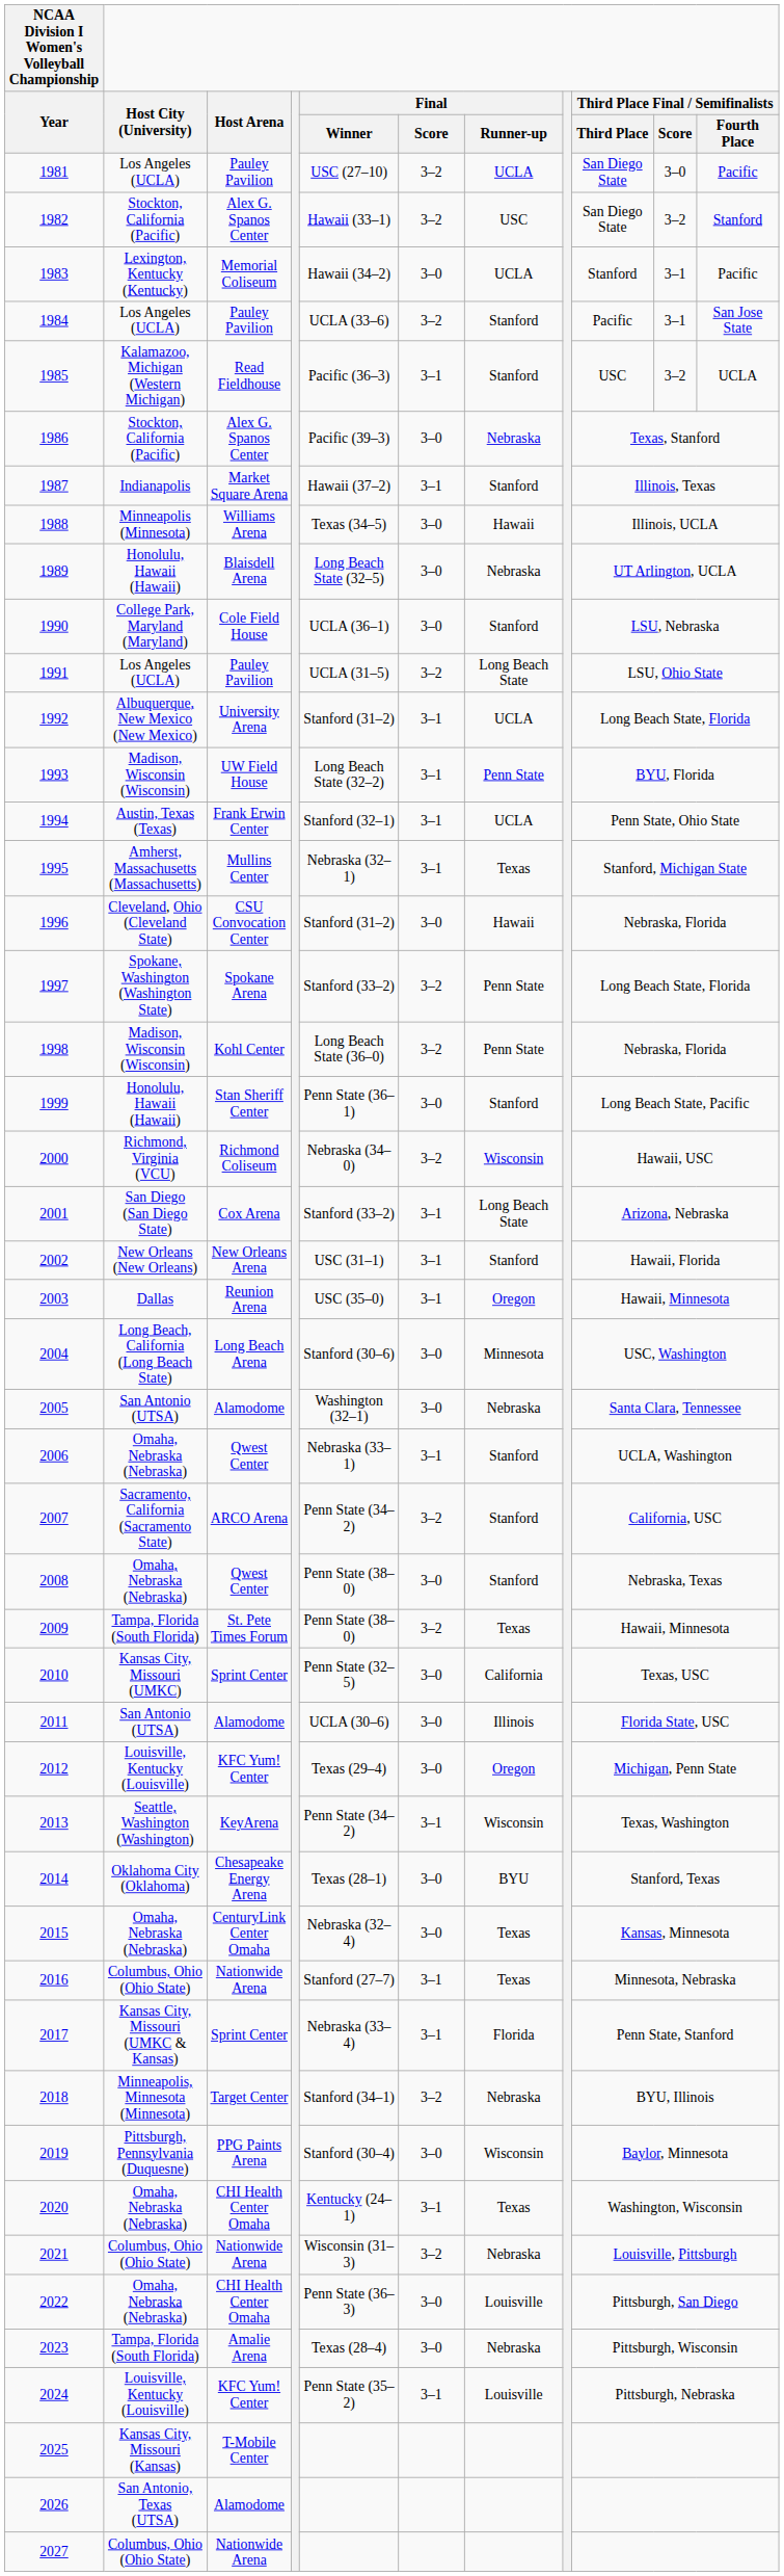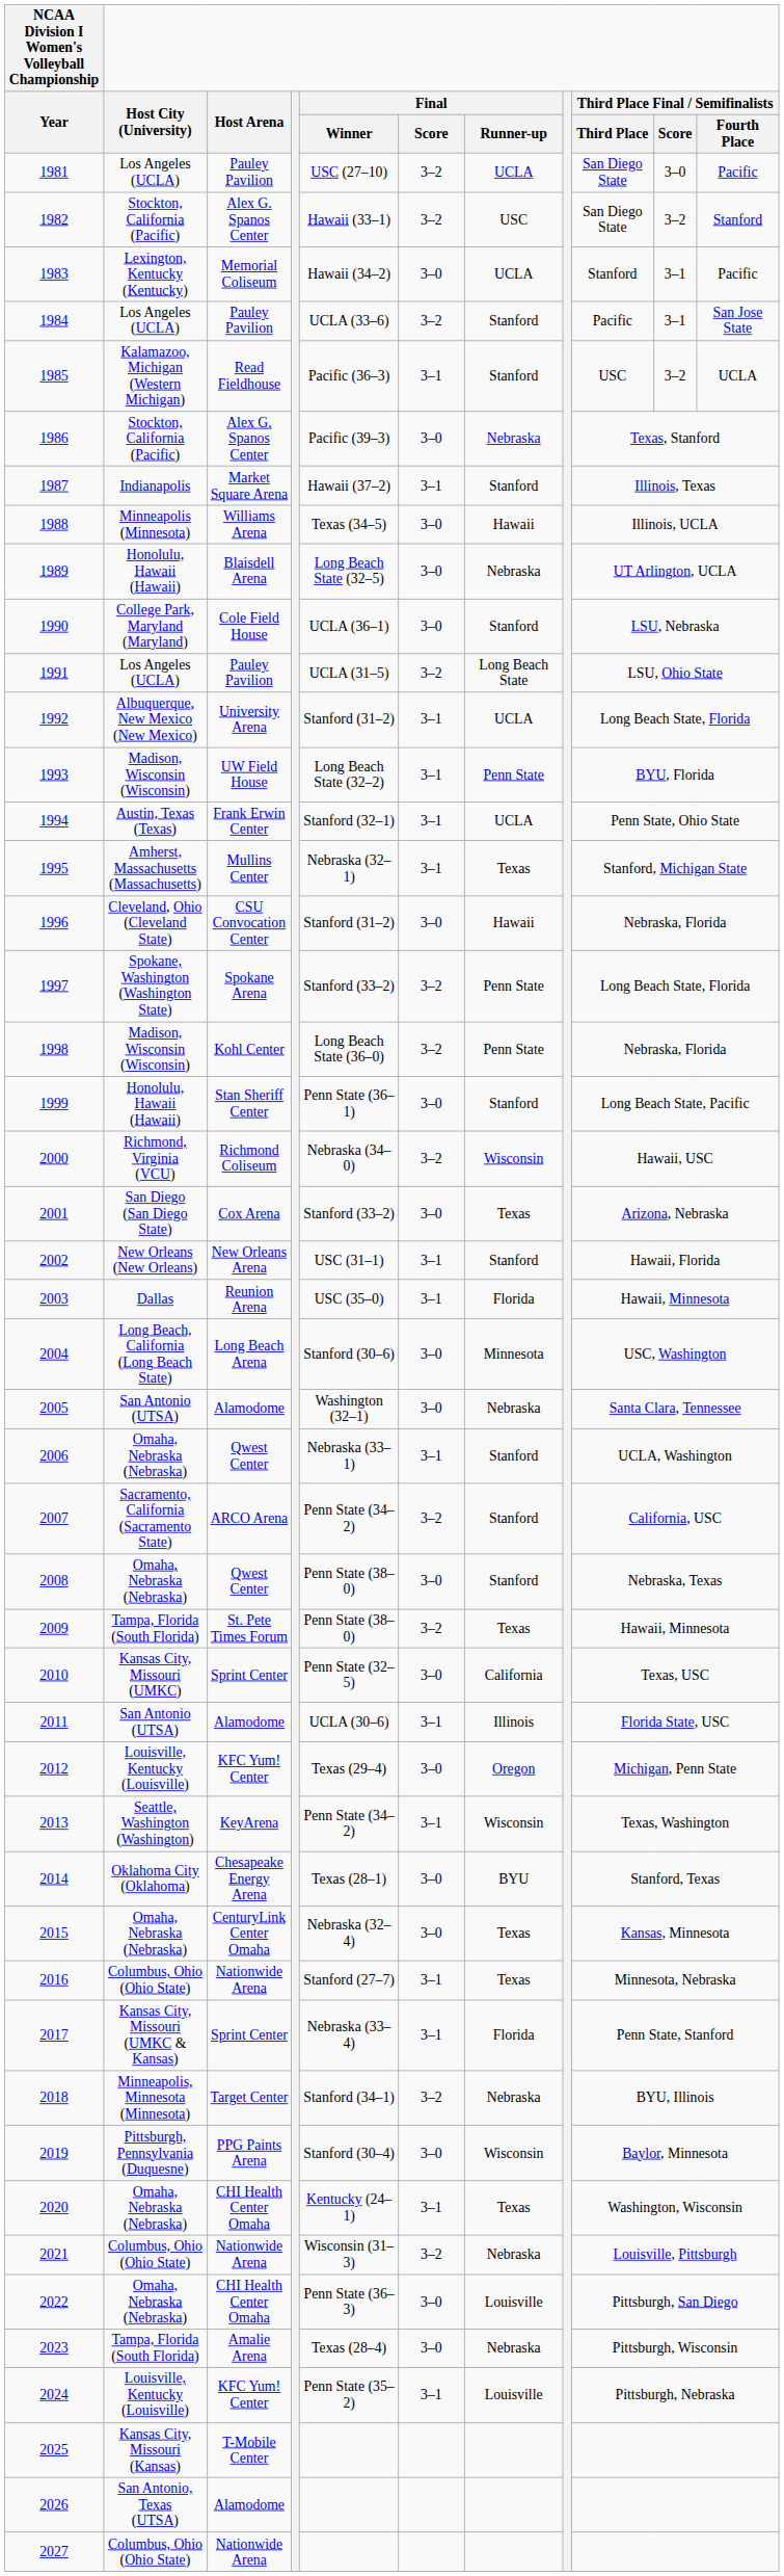2001 | Final / Score: 3–1 -> 3–0
2001 | Final / Runner-up: Long Beach State -> Texas
2003 | Final / Runner-up: Oregon -> Florida
2011 | Final / Score: 3–0 -> 3–1
